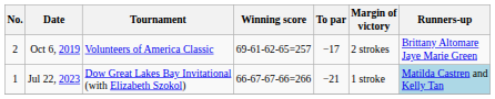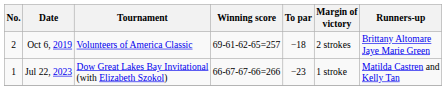Oct 6, 2019 | To par: −17 -> −18
Jul 22, 2023 | To par: −21 -> −23
Jul 22, 2023 | Runners-up: lightblue background -> no background
